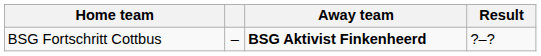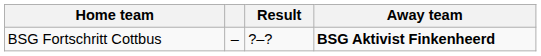columns swapped: Away team <-> Result
